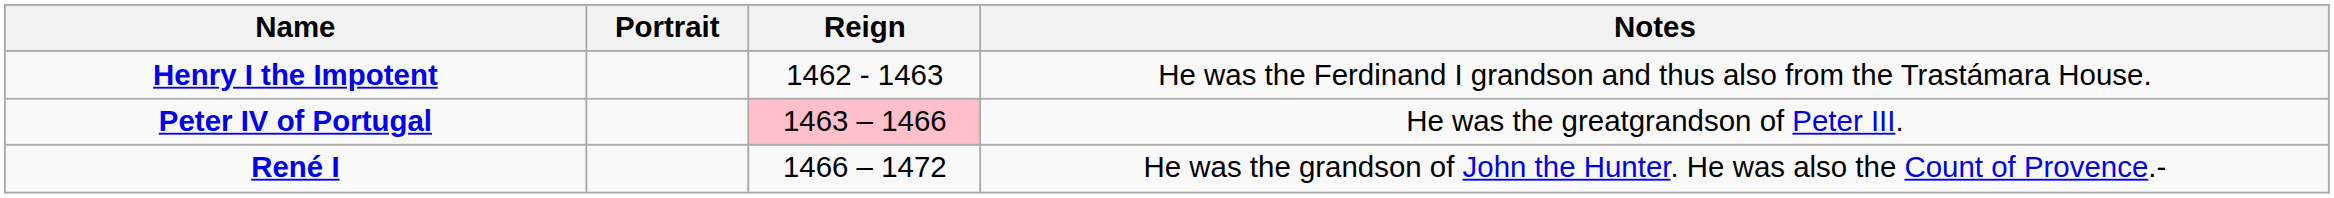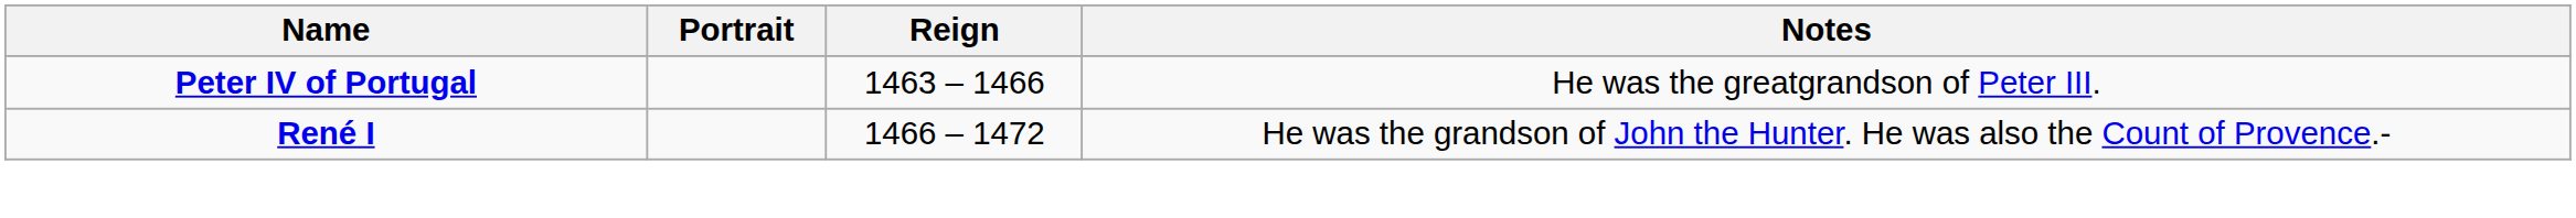- row: Henry I the Impotent | 1462 - 1463 | He was the Ferdinand I grandson and thus also from the Trastámara House.
Peter IV of Portugal | Reign: pink background -> no background
